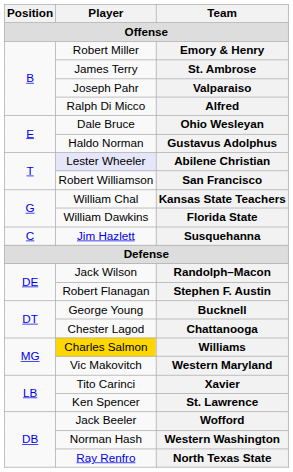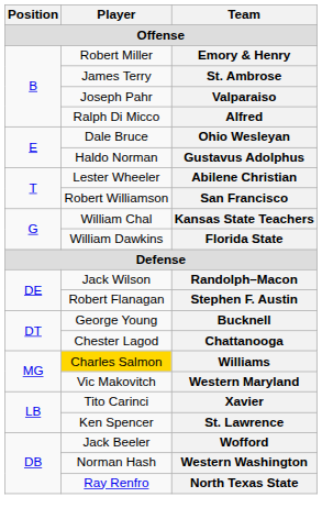Abilene Christian | Player: lavender background -> no background
- row: C | Jim Hazlett | Susquehanna
